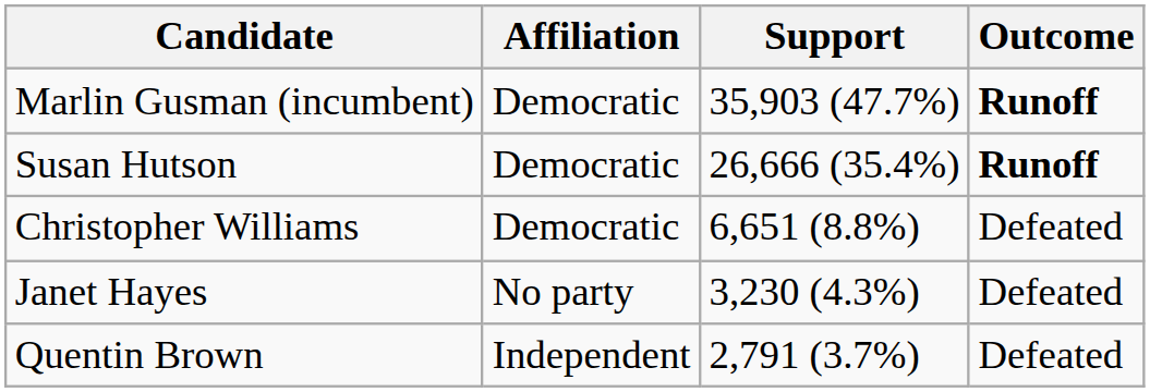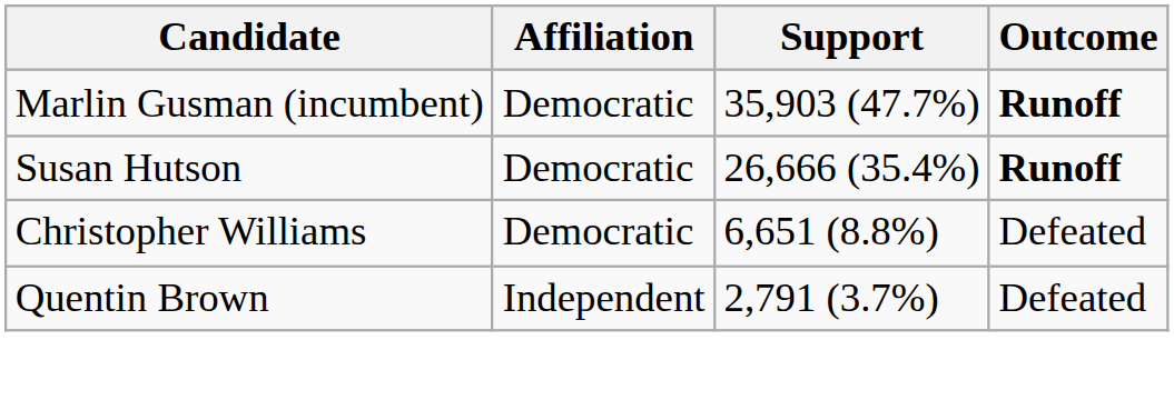- row: Janet Hayes | No party | 3,230 (4.3%) | Defeated
